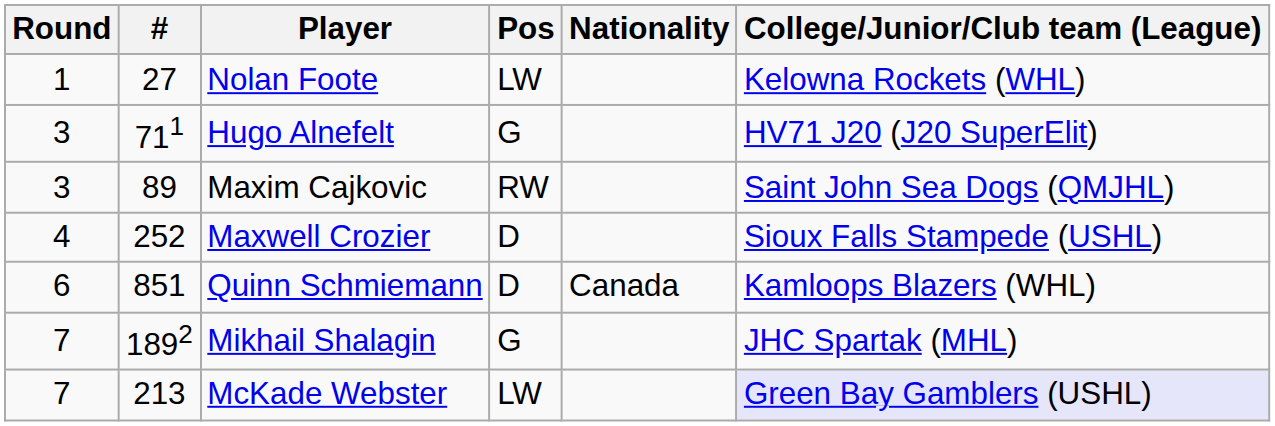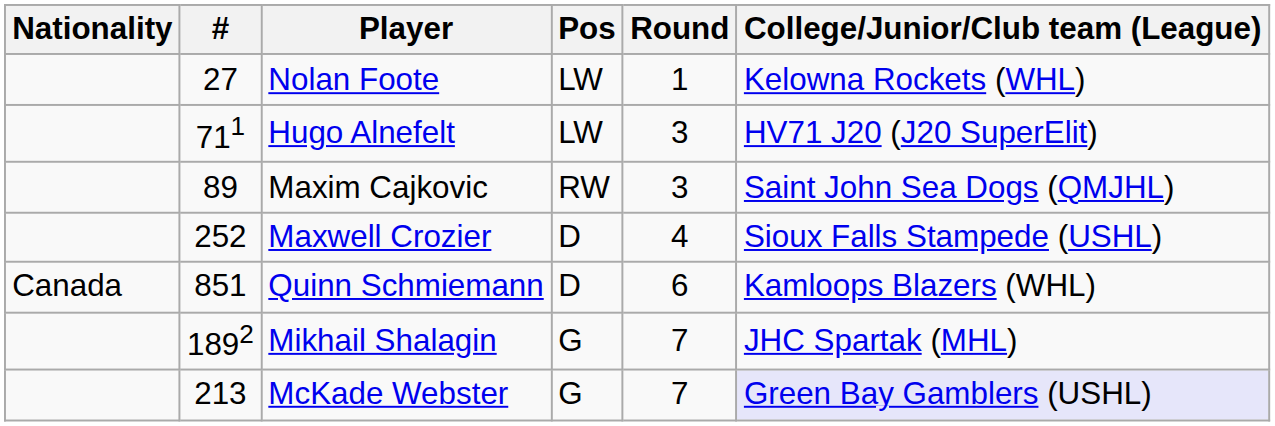columns swapped: Round <-> Nationality
Hugo Alnefelt | Pos: G -> LW
McKade Webster | Pos: LW -> G
